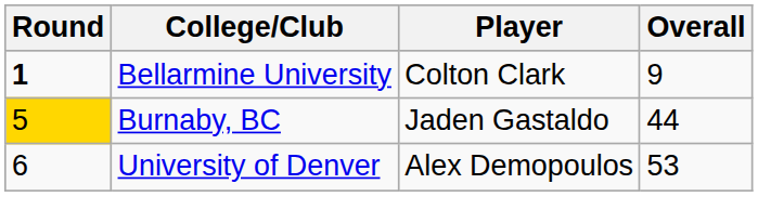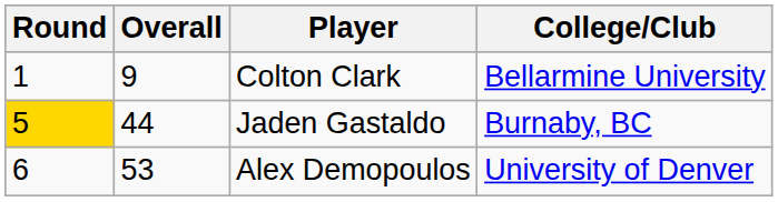columns swapped: Overall <-> College/Club
Colton Clark | Round: bold -> normal
